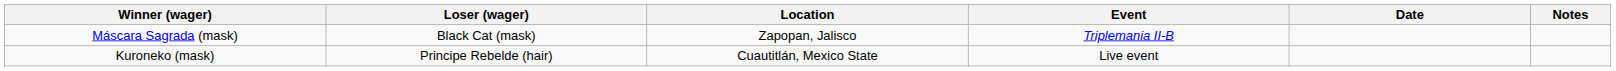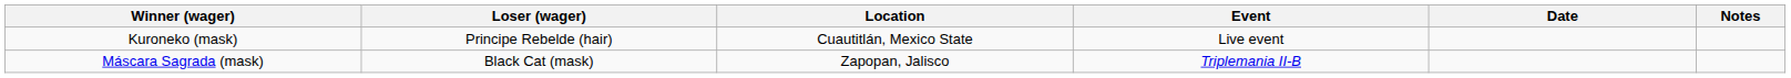rows swapped: Kuroneko (mask) <-> Máscara Sagrada (mask)
